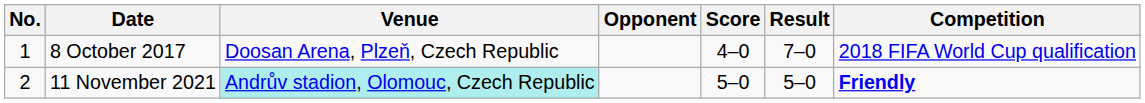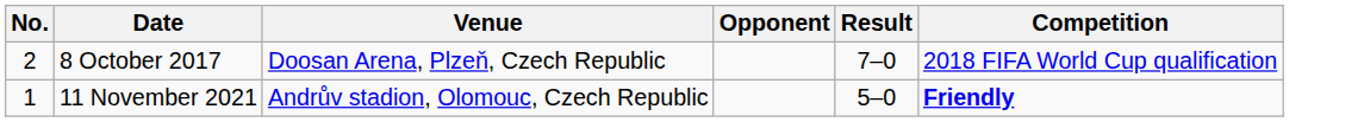- column: Score | 4–0 | 5–0
8 October 2017 | No.: 1 -> 2
11 November 2021 | No.: 2 -> 1
11 November 2021 | Venue: paleturquoise background -> no background
